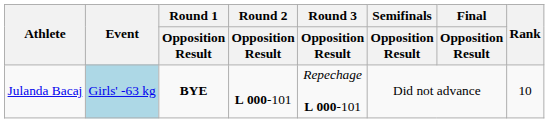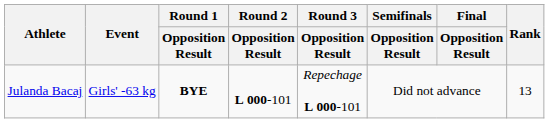Julanda Bacaj | Event: lightblue background -> no background
Julanda Bacaj | Rank: 10 -> 13
